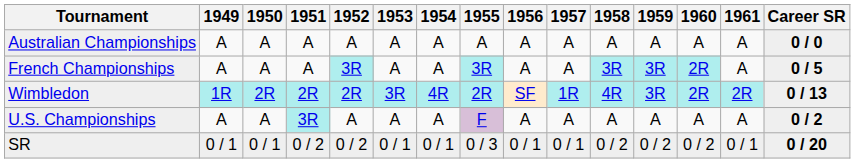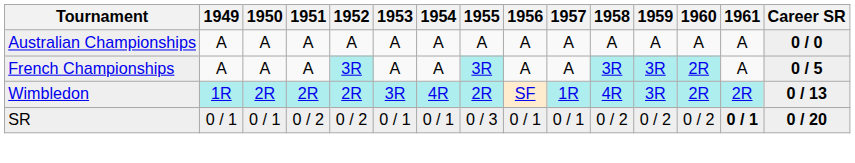- row: U.S. Championships | A | A | 3R | A | A | A | F | A | A | A | A | A | A | 0 / 2
SR | 1961: normal -> bold
